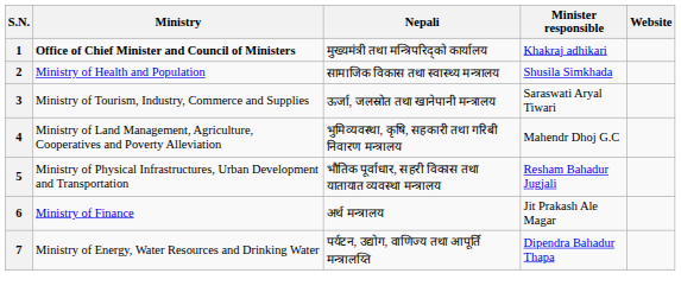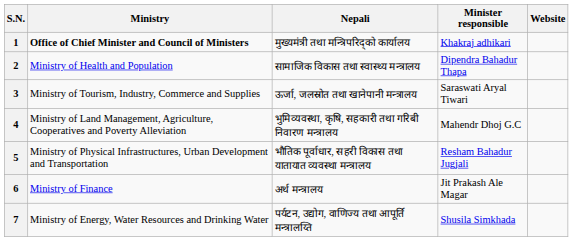2 | Minister responsible: Shusila Simkhada -> Dipendra Bahadur Thapa
7 | Minister responsible: Dipendra Bahadur Thapa -> Shusila Simkhada
